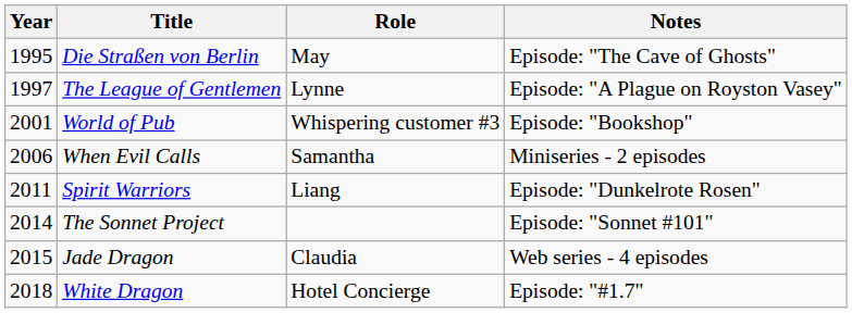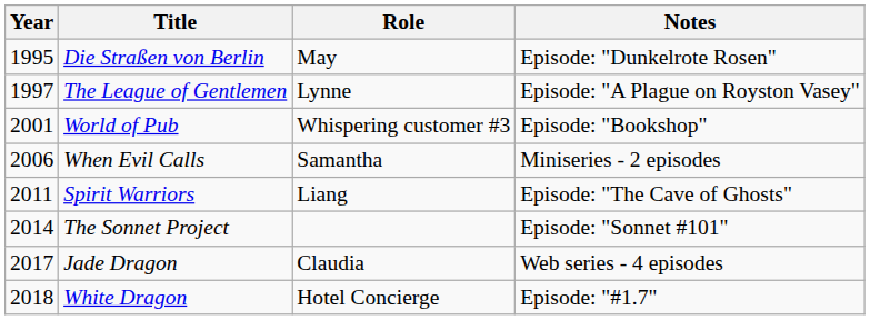Die Straßen von Berlin | Notes: Episode: "The Cave of Ghosts" -> Episode: "Dunkelrote Rosen"
Spirit Warriors | Notes: Episode: "Dunkelrote Rosen" -> Episode: "The Cave of Ghosts"
Jade Dragon | Year: 2015 -> 2017
